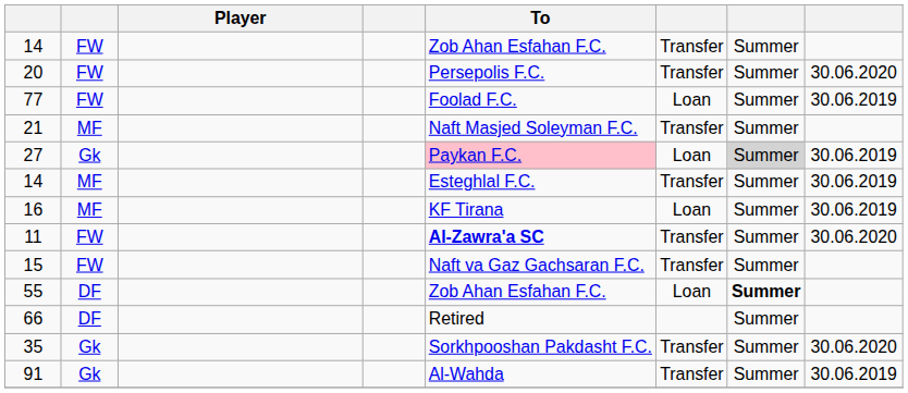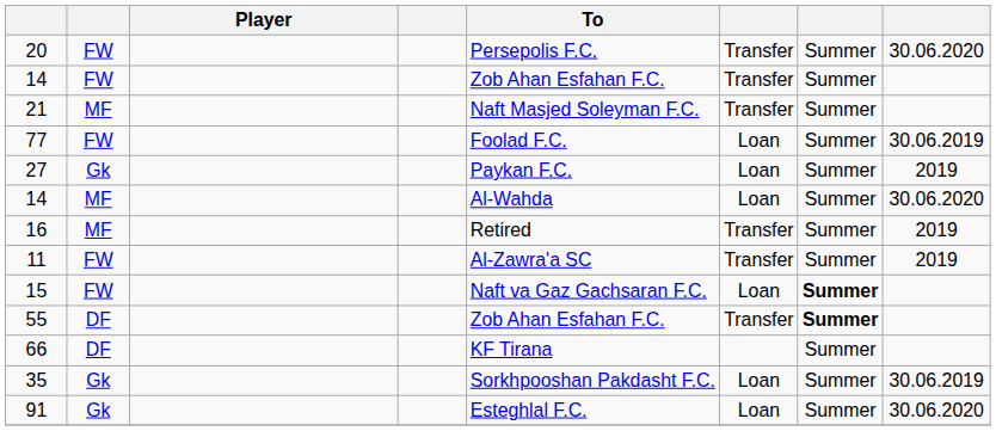rows swapped: 14 / FW <-> 20
rows swapped: 21 <-> 77
27 | To: pink background -> no background
27 | column 7: lightgrey background -> no background
27 | column 8: 30.06.2019 -> 2019
14 / MF | To: Esteghlal F.C. -> Al-Wahda
14 / MF | column 6: Transfer -> Loan
14 / MF | column 8: 30.06.2019 -> 30.06.2020
16 | To: KF Tirana -> Retired
16 | column 6: Loan -> Transfer
16 | column 8: 30.06.2019 -> 2019
11 | To: bold -> normal
11 | column 8: 30.06.2020 -> 2019
15 | column 6: Transfer -> Loan
15 | column 7: normal -> bold
55 | column 6: Loan -> Transfer
66 | To: Retired -> KF Tirana
35 | column 6: Transfer -> Loan
35 | column 8: 30.06.2020 -> 30.06.2019
91 | To: Al-Wahda -> Esteghlal F.C.
91 | column 6: Transfer -> Loan
91 | column 8: 30.06.2019 -> 30.06.2020
